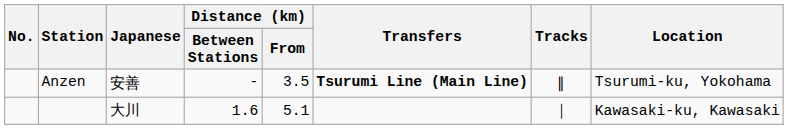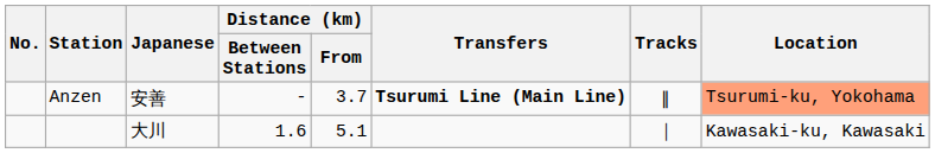Anzen | Distance (km) / From: 3.5 -> 3.7
Anzen | Location: no background -> lightsalmon background
